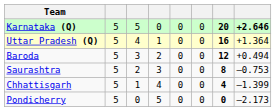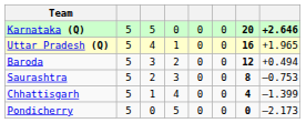Uttar Pradesh (Q) | column 8: +1.364 -> +1.965
